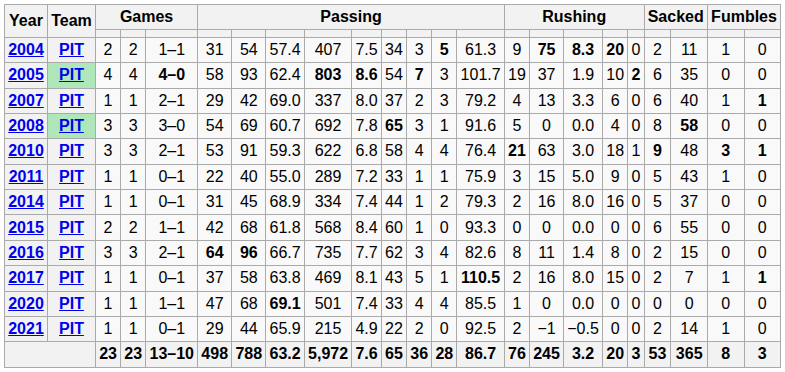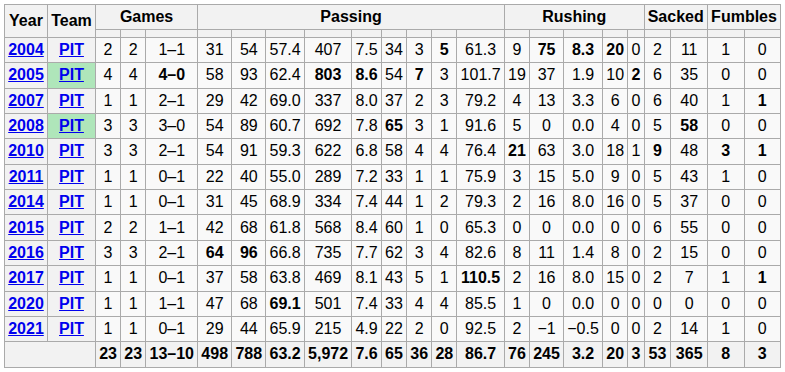2008 | column 7: 69 -> 89
2008 | column 20: 8 -> 5
2010 | column 6: 53 -> 54
2015 | column 14: 93.3 -> 65.3
2016 | column 8: 66.7 -> 66.8
